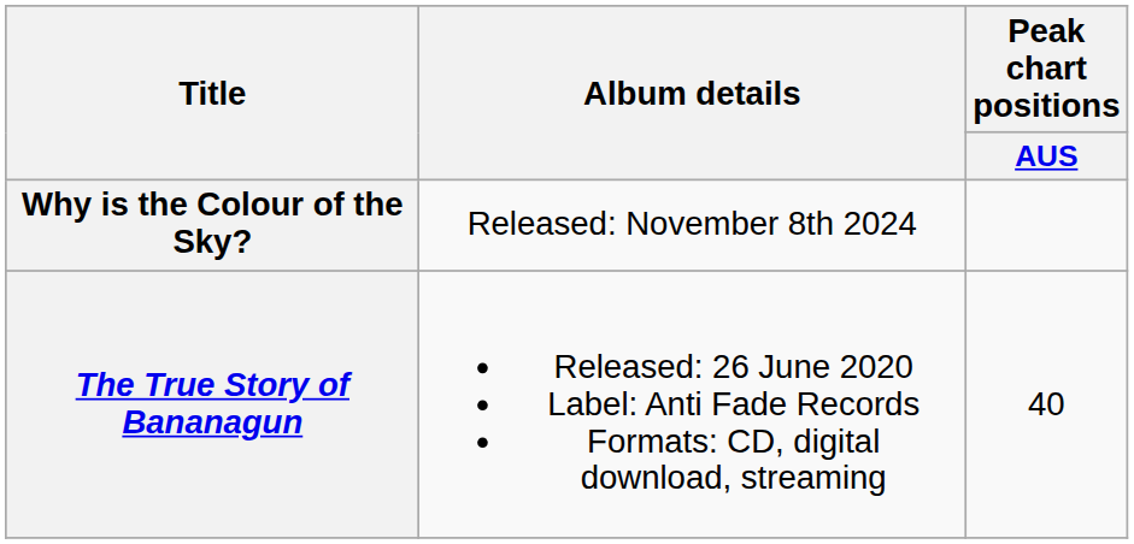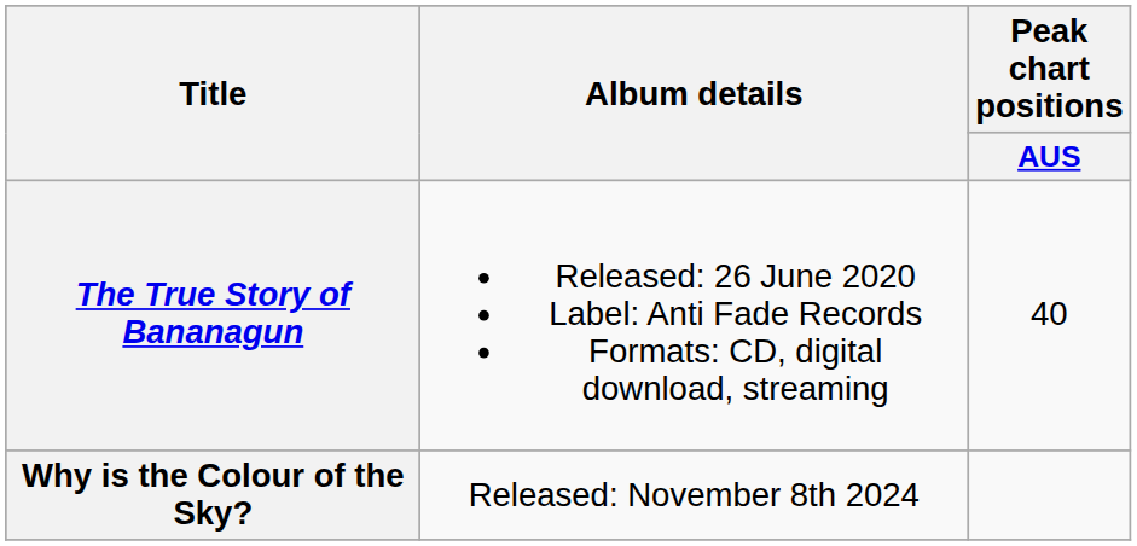rows swapped: The True Story of Bananagun <-> Why is the Colour of the Sky?
